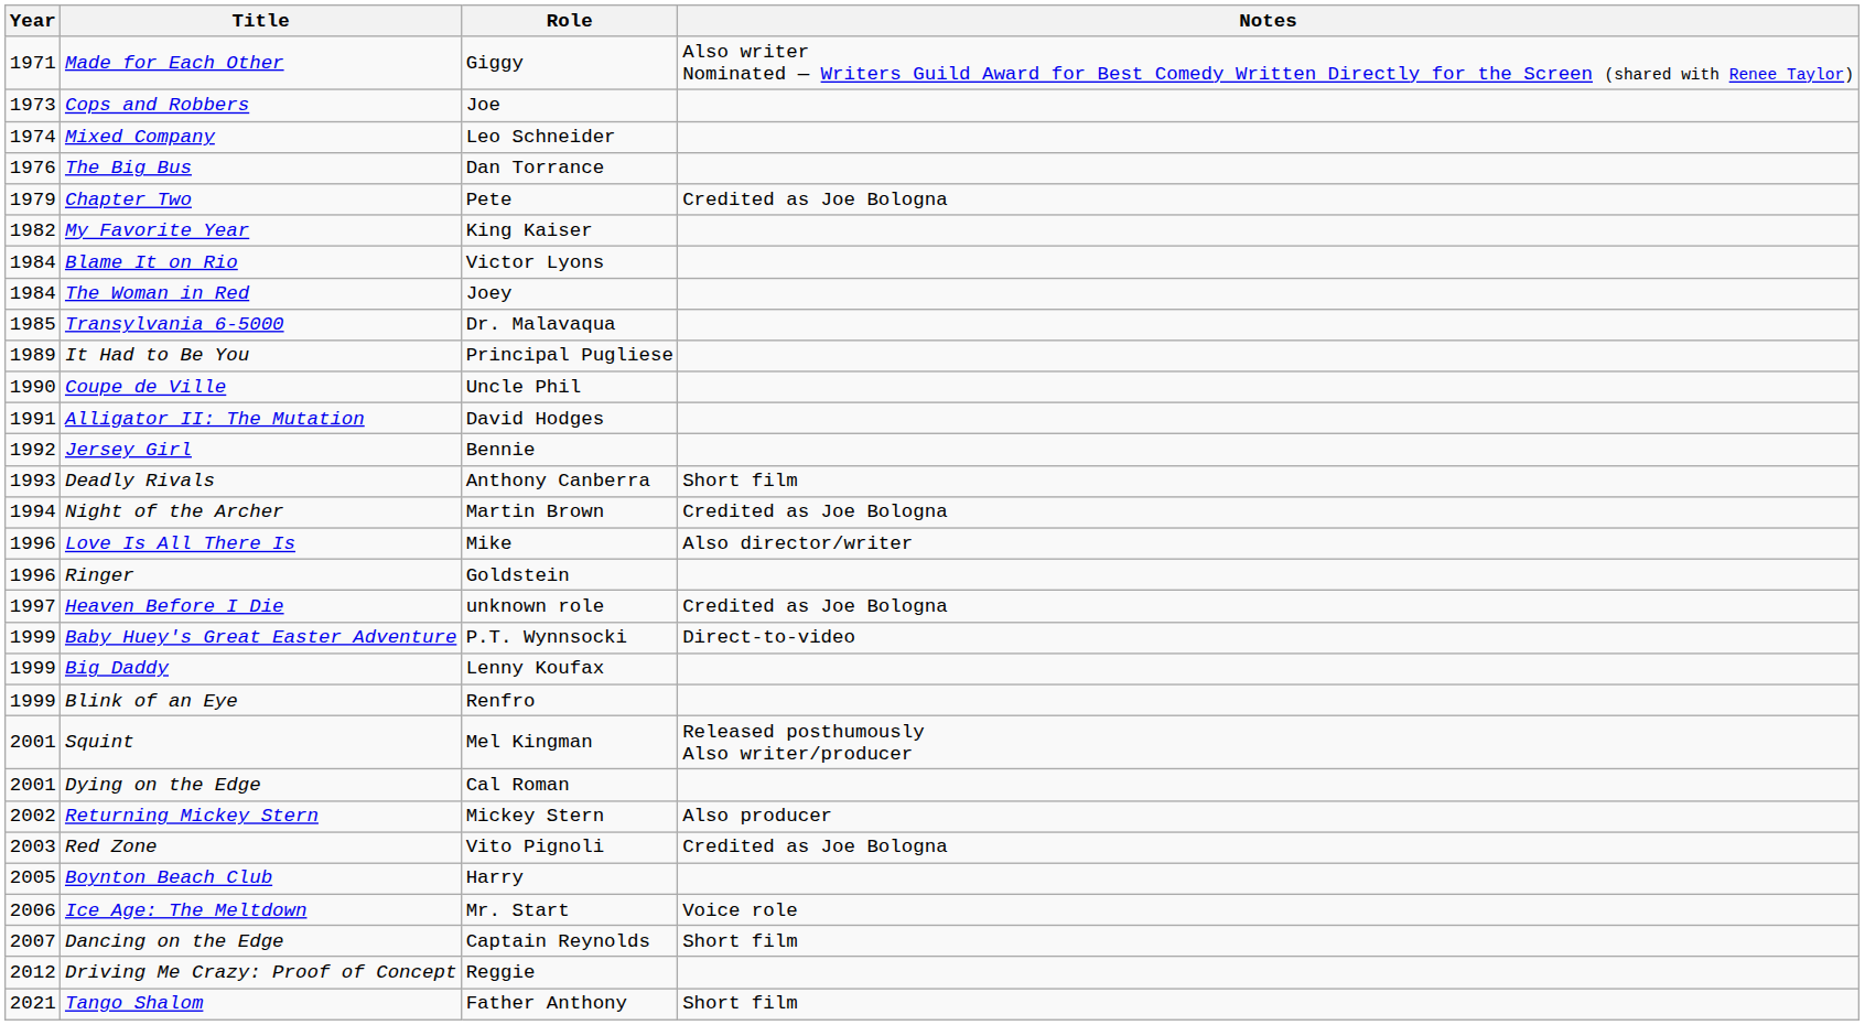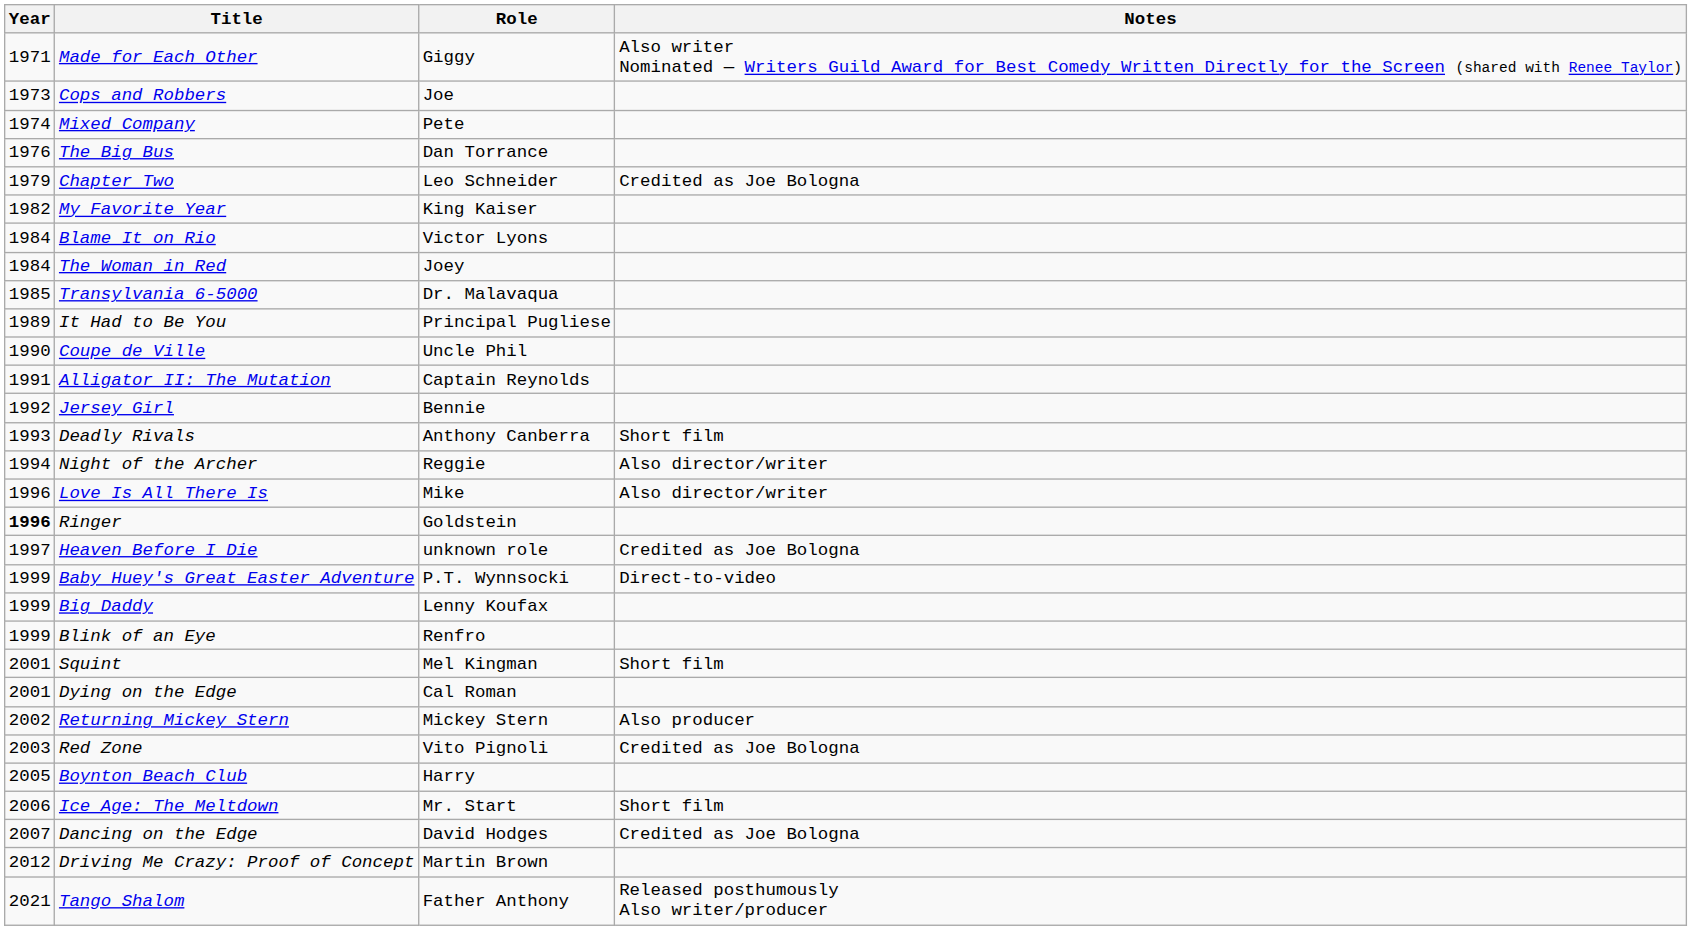Mixed Company | Role: Leo Schneider -> Pete
Chapter Two | Role: Pete -> Leo Schneider
Alligator II: The Mutation | Role: David Hodges -> Captain Reynolds
Night of the Archer | Role: Martin Brown -> Reggie
Night of the Archer | Notes: Credited as Joe Bologna -> Also director/writer
Ringer | Year: normal -> bold
Squint | Notes: Released posthumously Also writer/producer -> Short film
Ice Age: The Meltdown | Notes: Voice role -> Short film
Dancing on the Edge | Role: Captain Reynolds -> David Hodges
Dancing on the Edge | Notes: Short film -> Credited as Joe Bologna
Driving Me Crazy: Proof of Concept | Role: Reggie -> Martin Brown
Tango Shalom | Notes: Short film -> Released posthumously Also writer/producer
